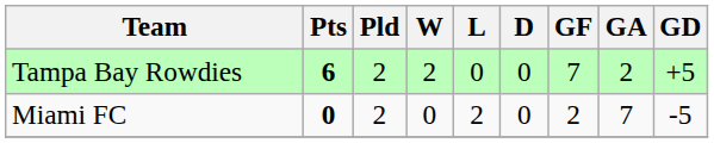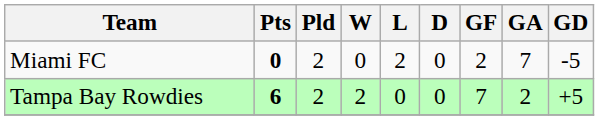rows swapped: Tampa Bay Rowdies <-> Miami FC
